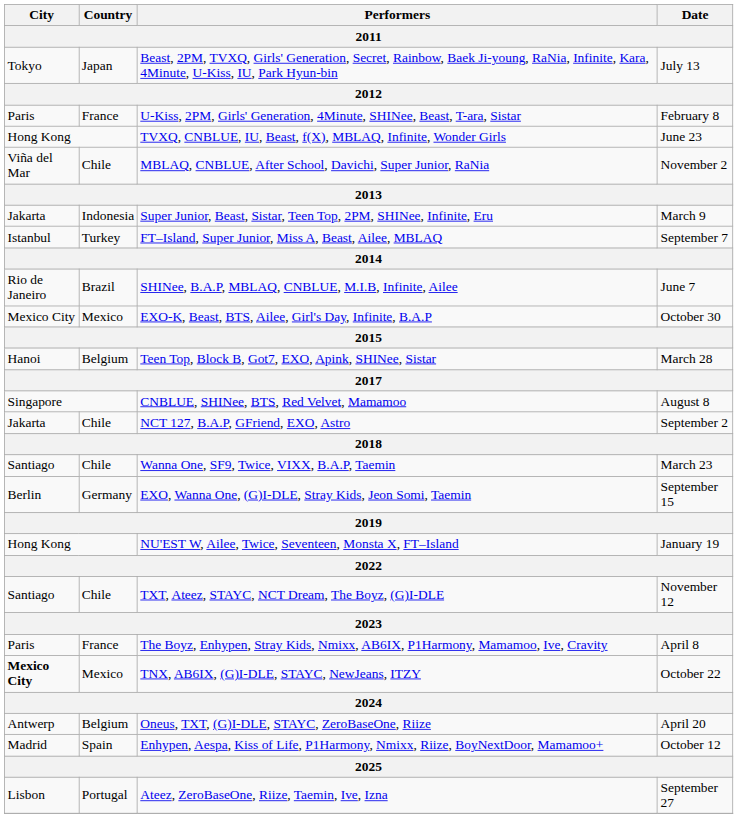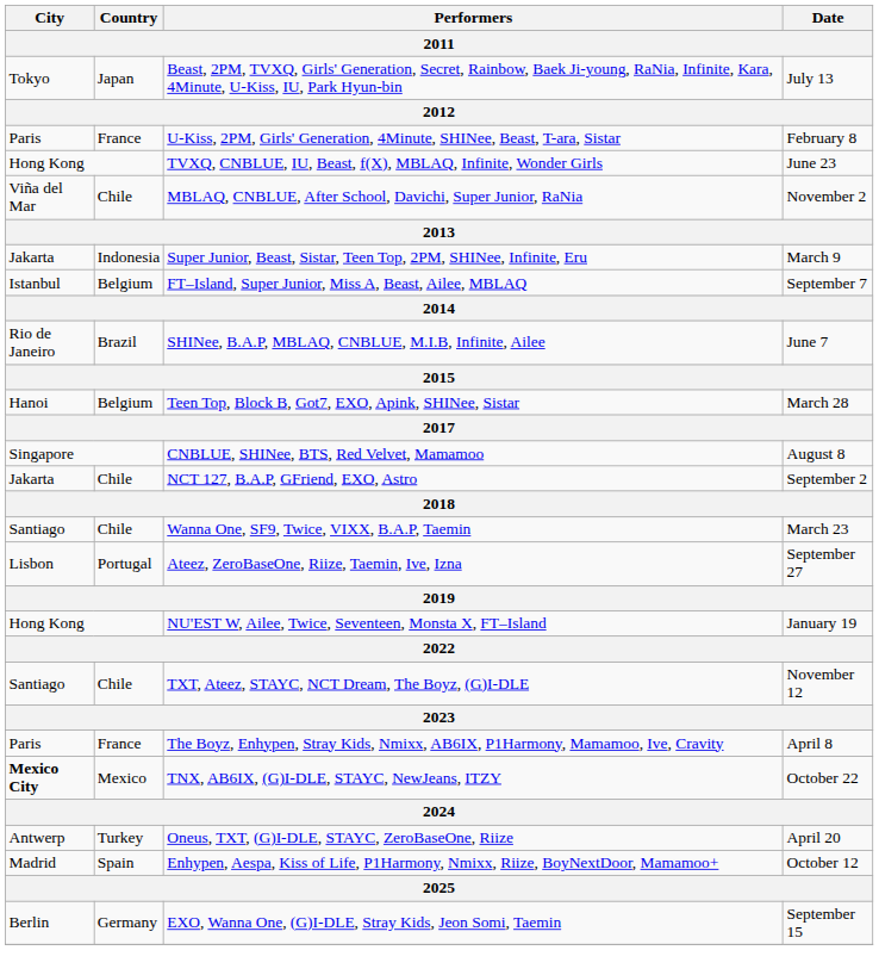FT–Island, Super Junior, Miss A, Beast, Ailee, MBLAQ | Country: Turkey -> Belgium
- row: Mexico City | Mexico | EXO-K, Beast, BTS, Ailee, Girl's Day, Infinite, B.A.P | October 30
rows swapped: EXO, Wanna One, (G)I-DLE, Stray Kids, Jeon Somi, Taemin <-> Ateez, ZeroBaseOne, Riize, Taemin, Ive, Izna
Oneus, TXT, (G)I-DLE, STAYC, ZeroBaseOne, Riize | Country: Belgium -> Turkey
